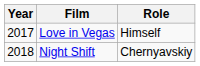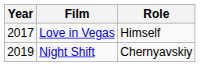Night Shift | Year: 2018 -> 2019
